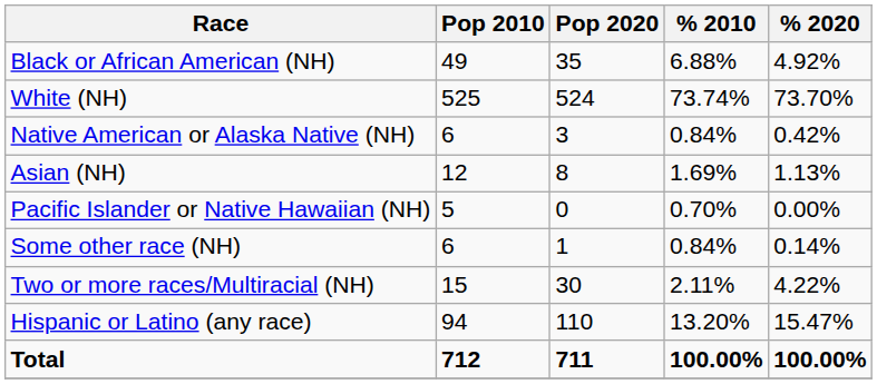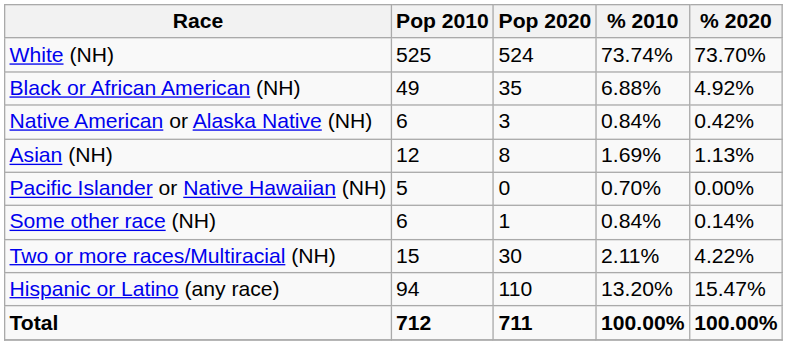rows swapped: White (NH) <-> Black or African American (NH)
